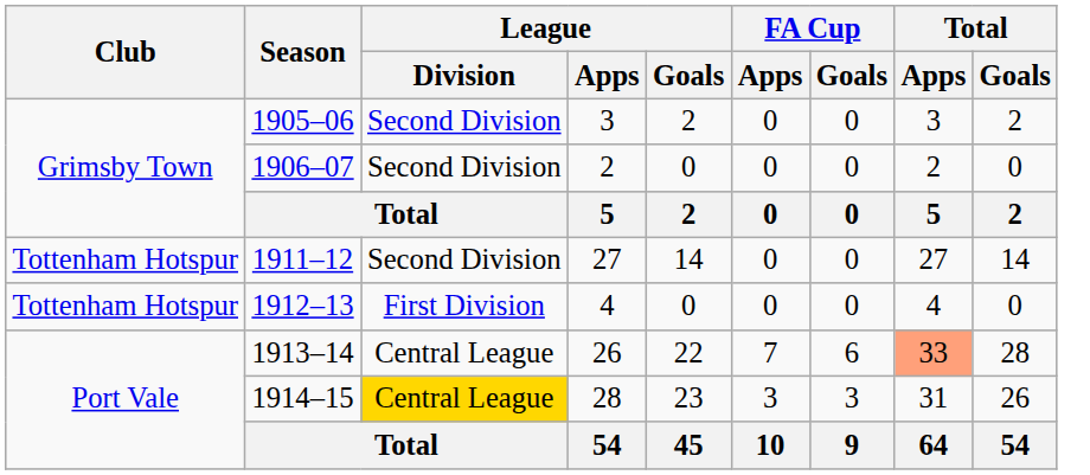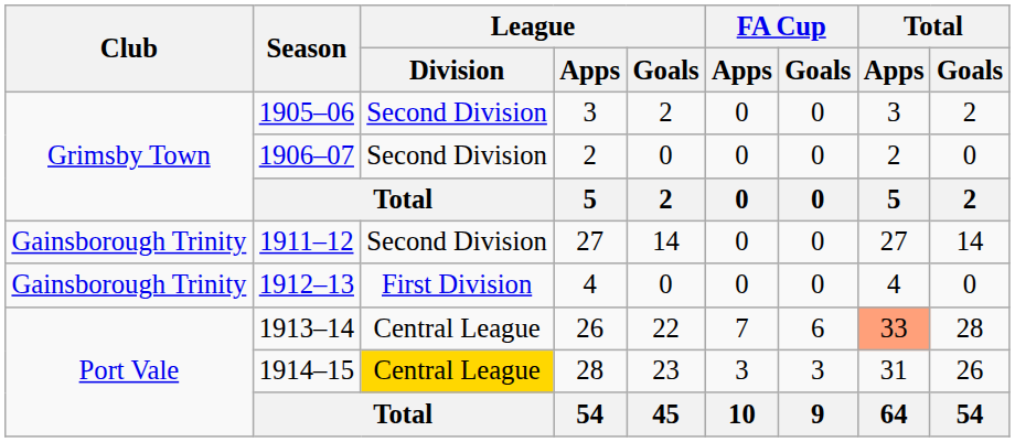1911–12 | Club: Tottenham Hotspur -> Gainsborough Trinity
1912–13 | Club: Tottenham Hotspur -> Gainsborough Trinity
